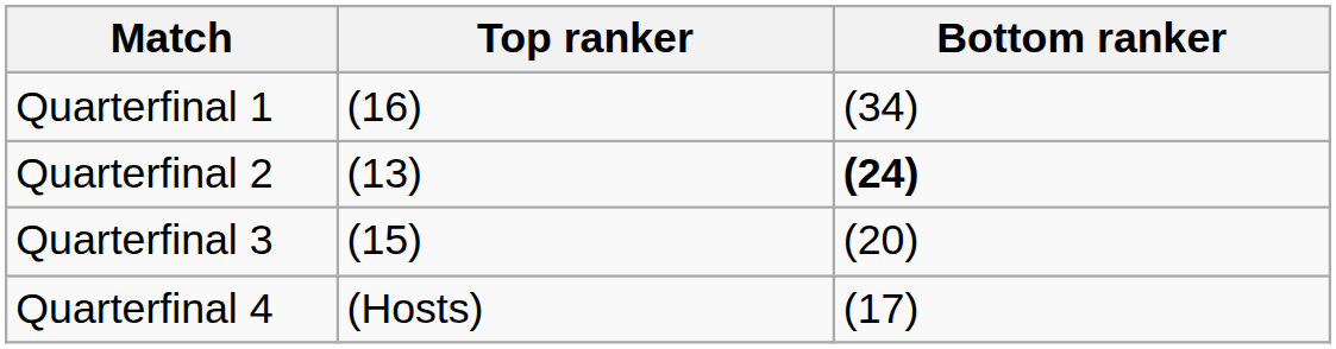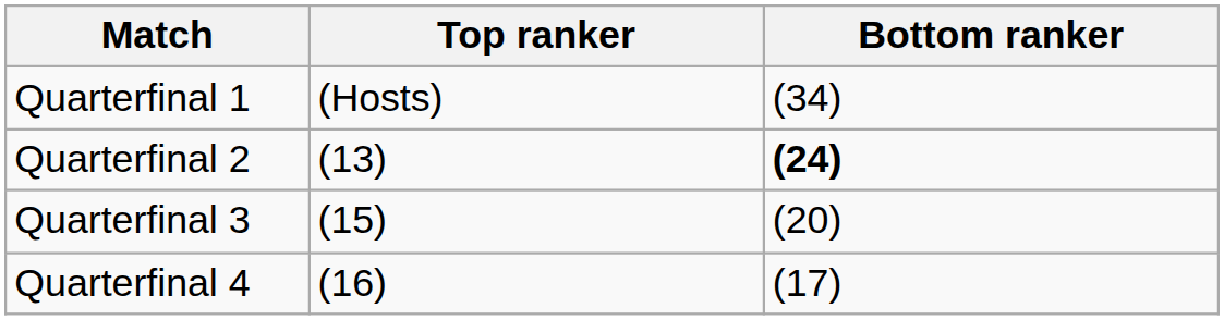Quarterfinal 1 | Top ranker: (16) -> (Hosts)
Quarterfinal 4 | Top ranker: (Hosts) -> (16)
